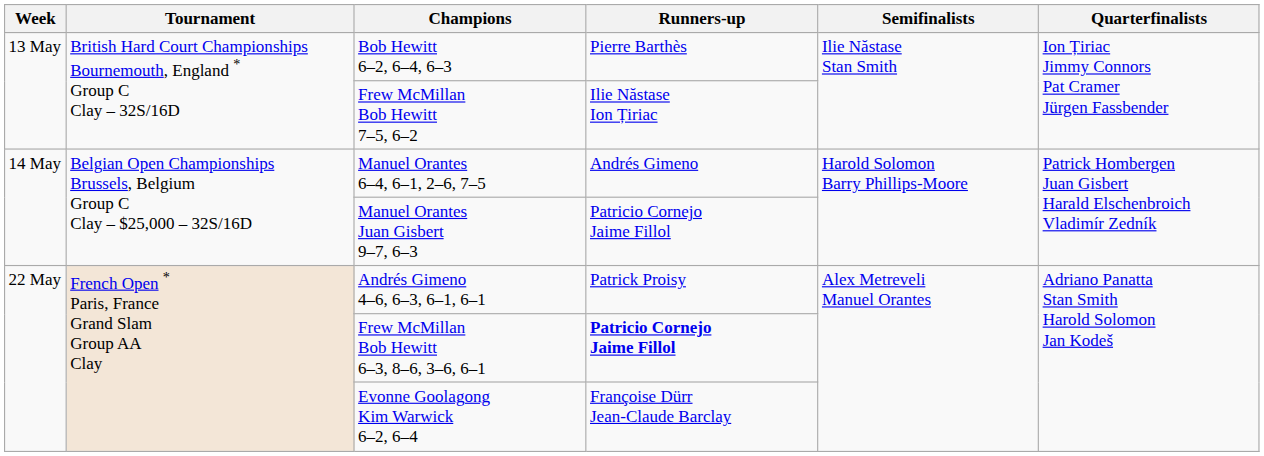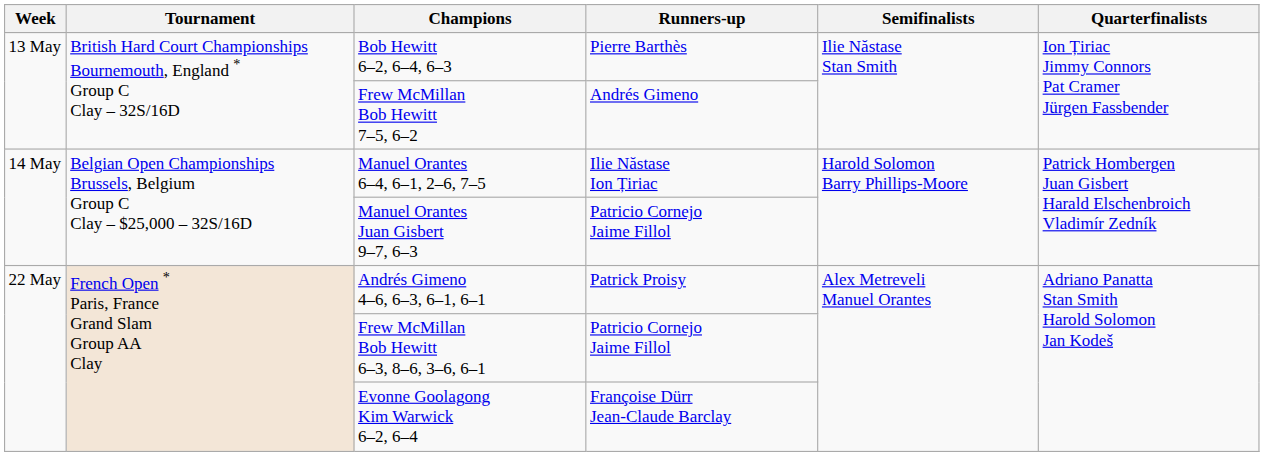Frew McMillan Bob Hewitt 7–5, 6–2 | Runners-up: Ilie Năstase Ion Țiriac -> Andrés Gimeno
Manuel Orantes 6–4, 6–1, 2–6, 7–5 | Runners-up: Andrés Gimeno -> Ilie Năstase Ion Țiriac
Frew McMillan Bob Hewitt 6–3, 8–6, 3–6, 6–1 | Runners-up: bold -> normal
